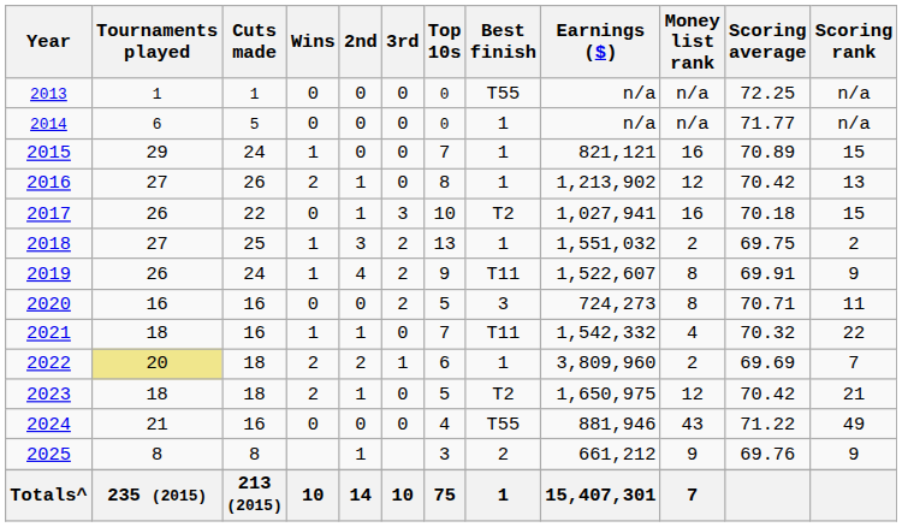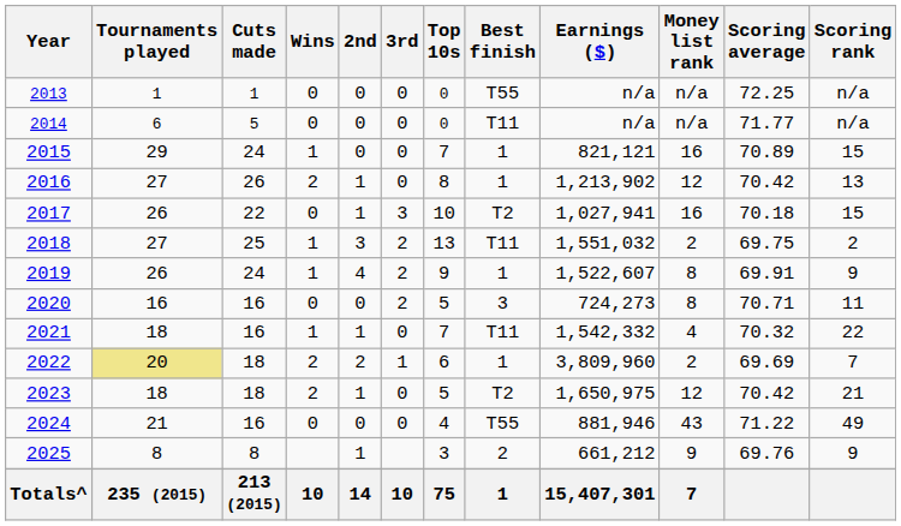2014 | Best finish: 1 -> T11
2018 | Best finish: 1 -> T11
2019 | Best finish: T11 -> 1
